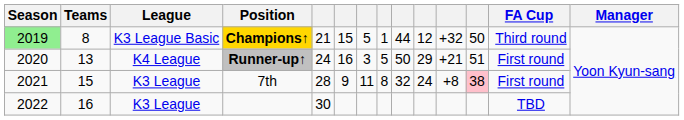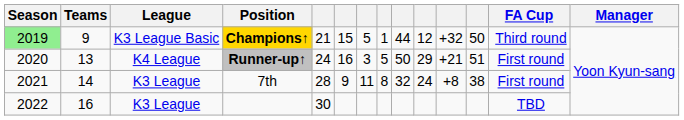Champions↑ | Teams: 8 -> 9
7th | Teams: 15 -> 14
7th | column 12: pink background -> no background
